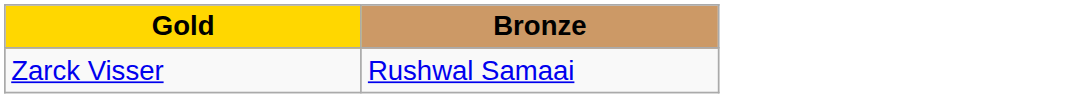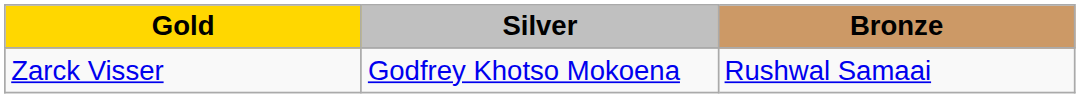+ column: Silver | Godfrey Khotso Mokoena
